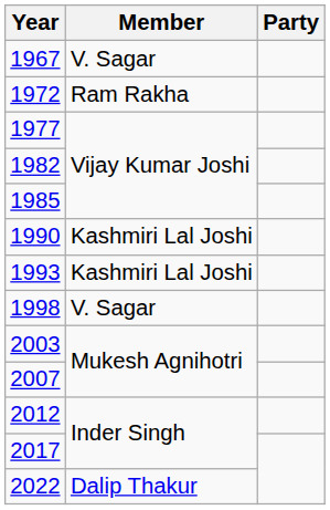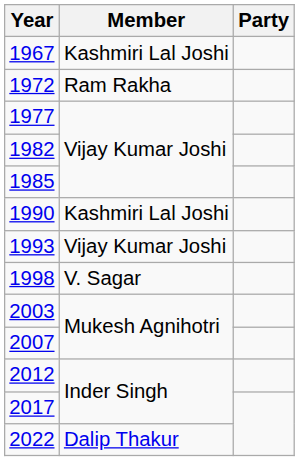1967 | Member: V. Sagar -> Kashmiri Lal Joshi
1993 | Member: Kashmiri Lal Joshi -> Vijay Kumar Joshi
